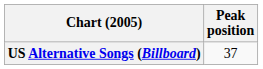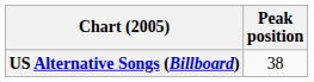US Alternative Songs (Billboard) | Peak position: 37 -> 38
